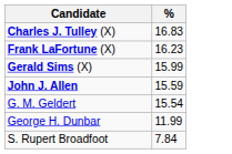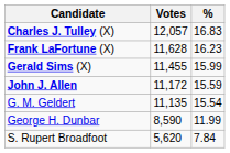+ column: Votes | 12,057 | 11,628 | 11,455 | 11,172 | 11,135 | 8,590 | 5,620
